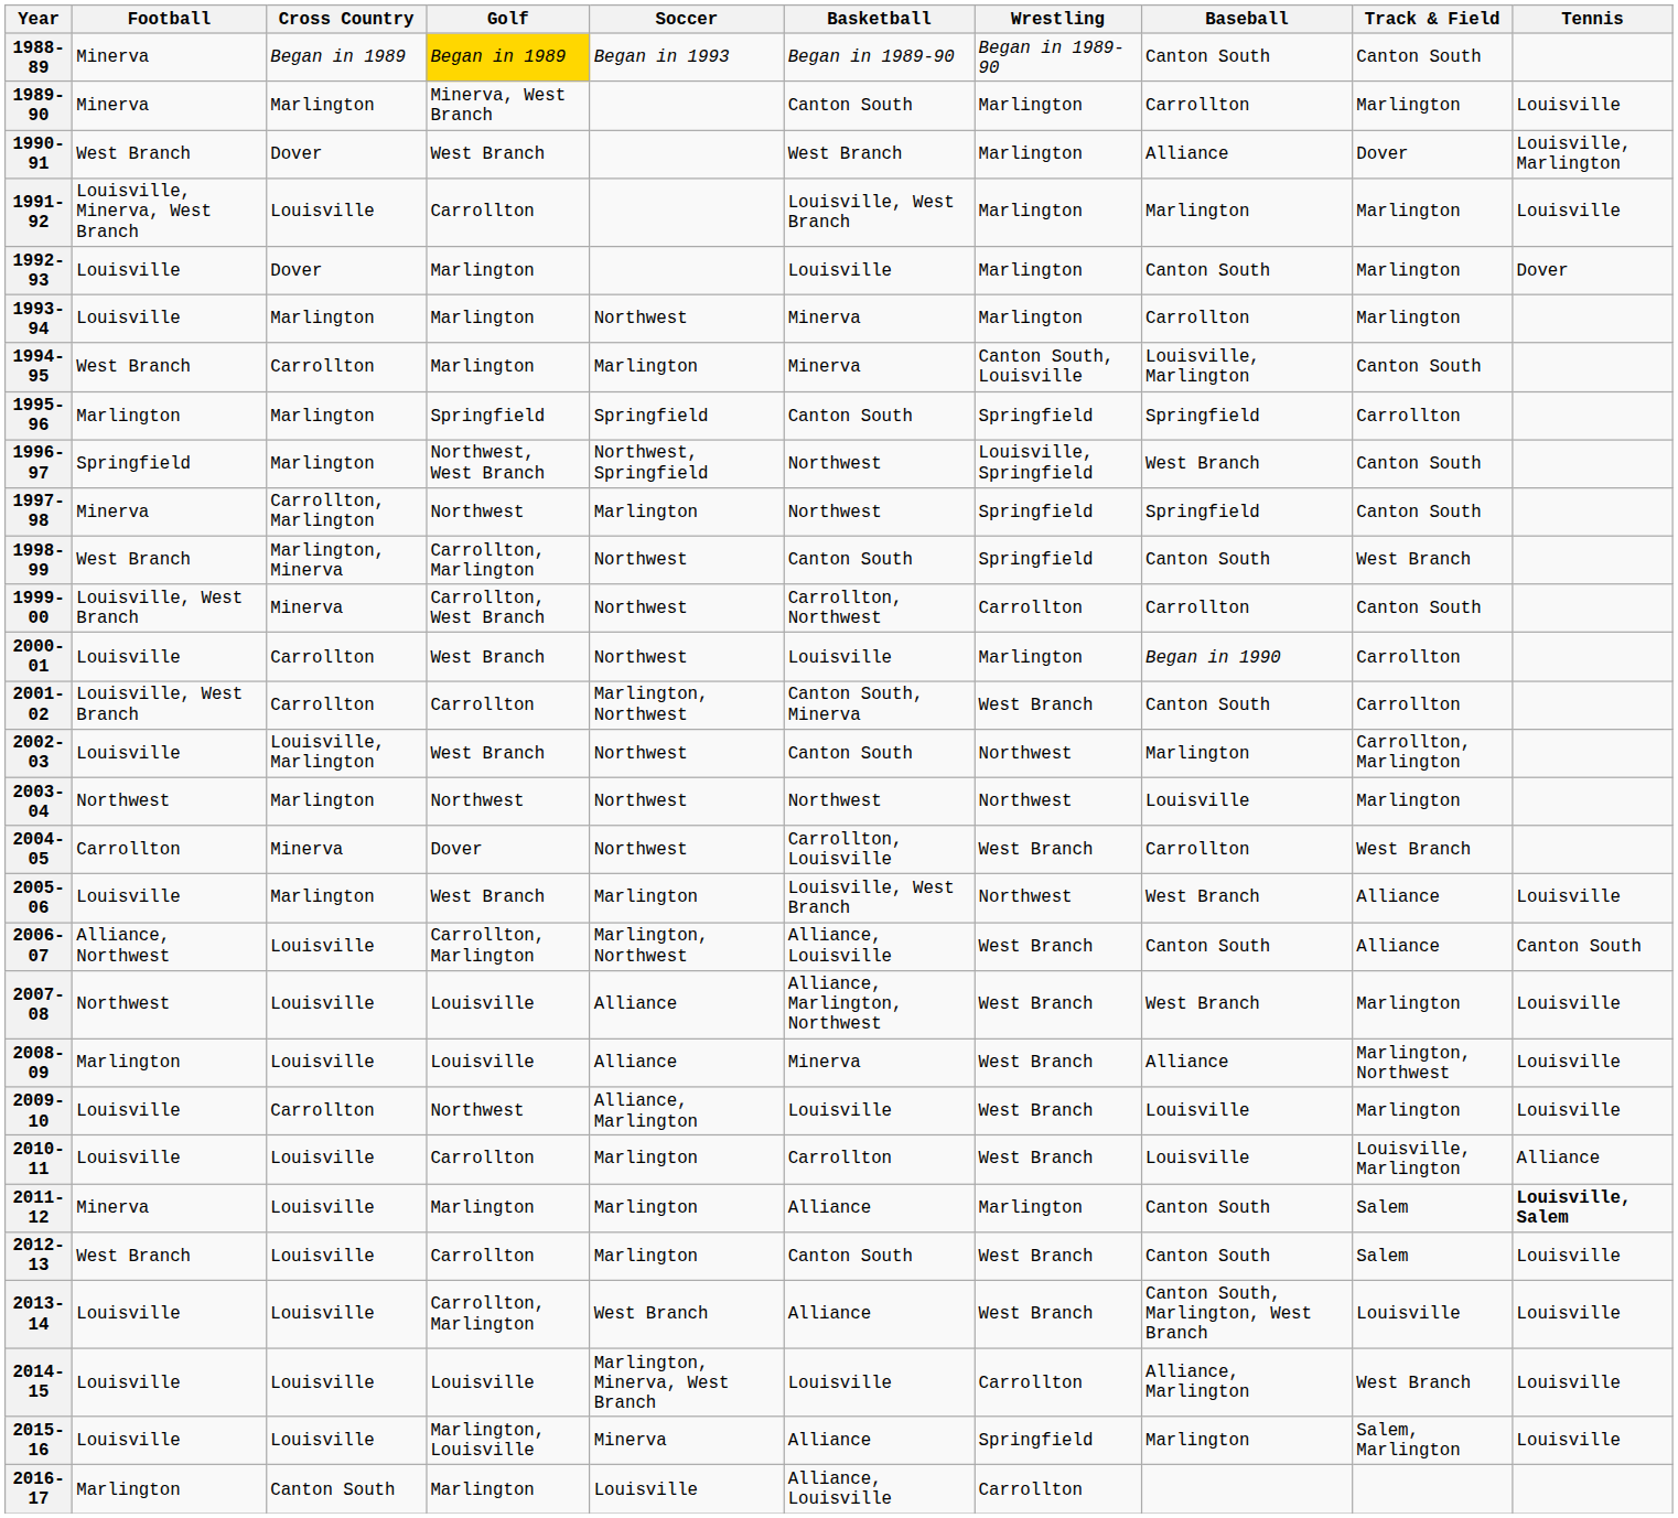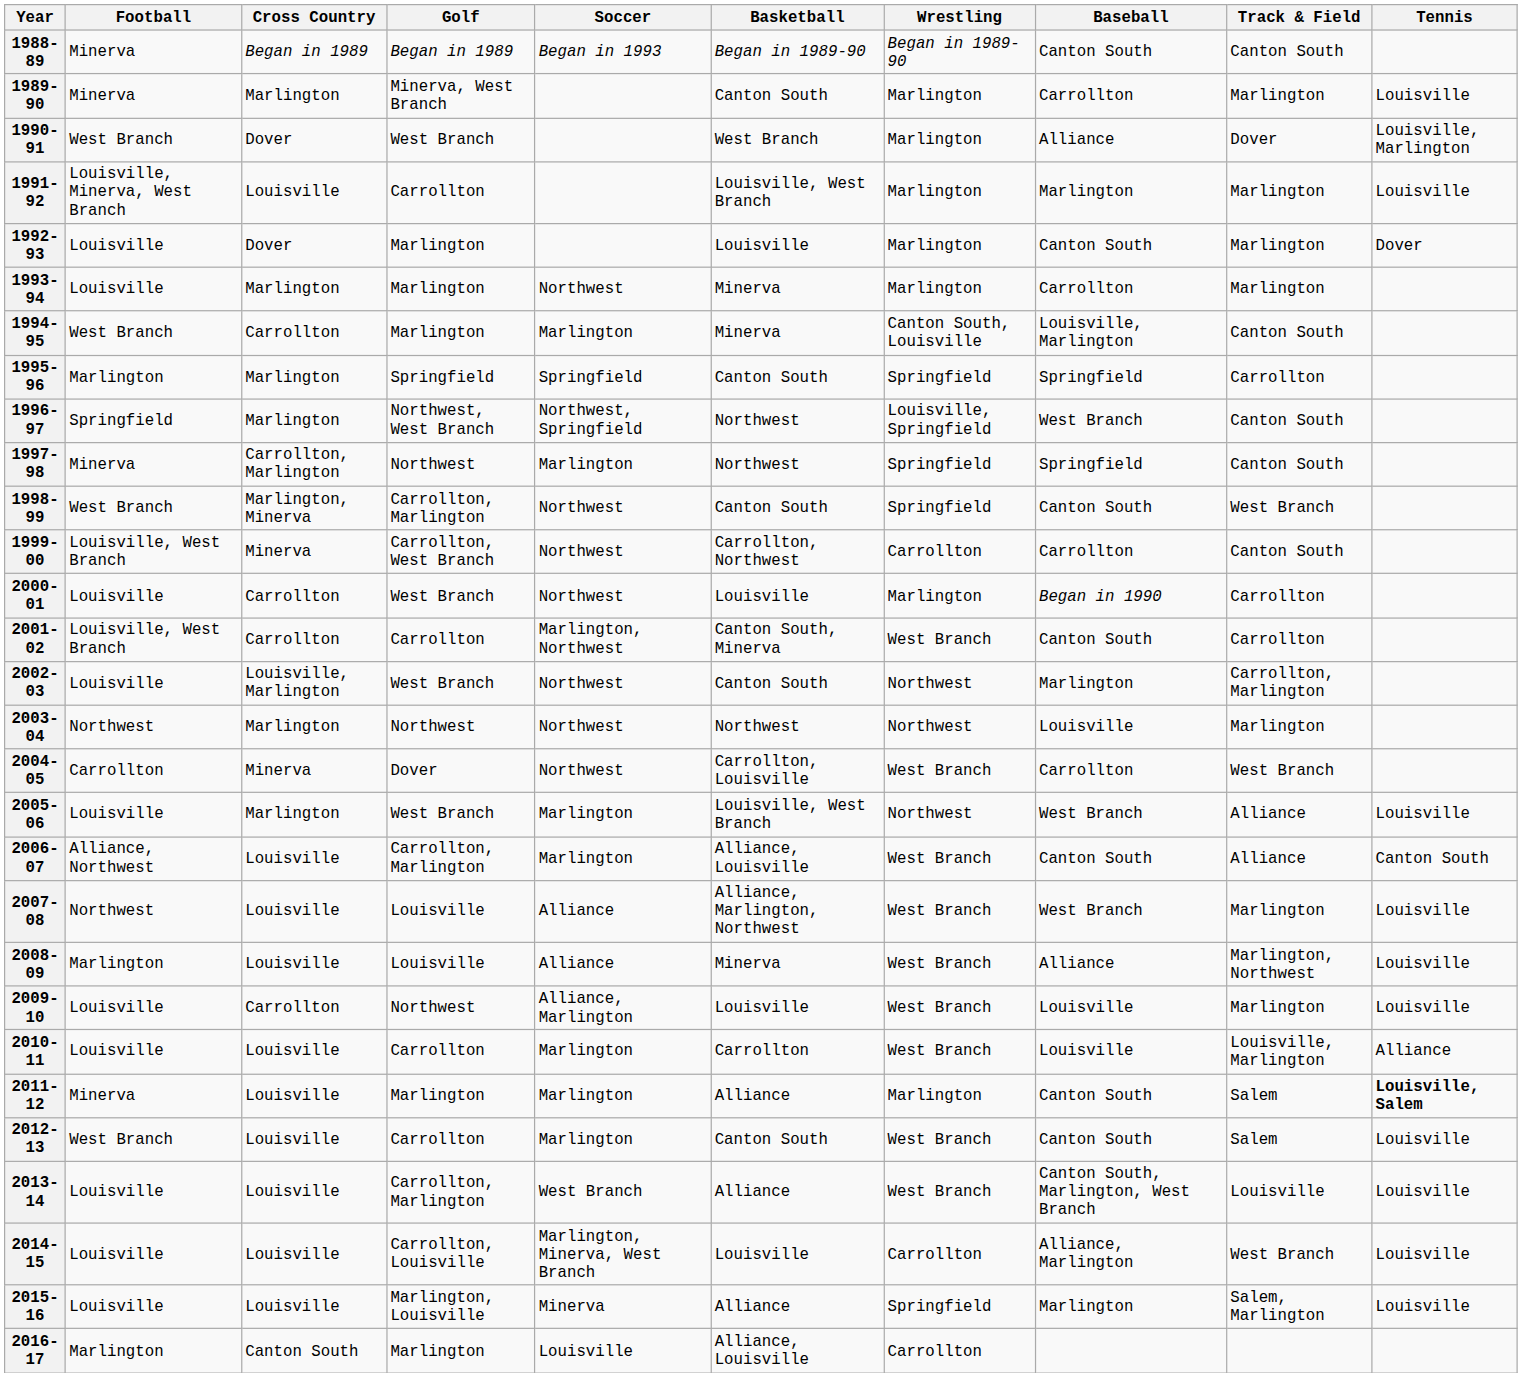1988-89 | Golf: gold background -> no background
2006-07 | Soccer: Marlington, Northwest -> Marlington
2014-15 | Golf: Louisville -> Carrollton, Louisville
